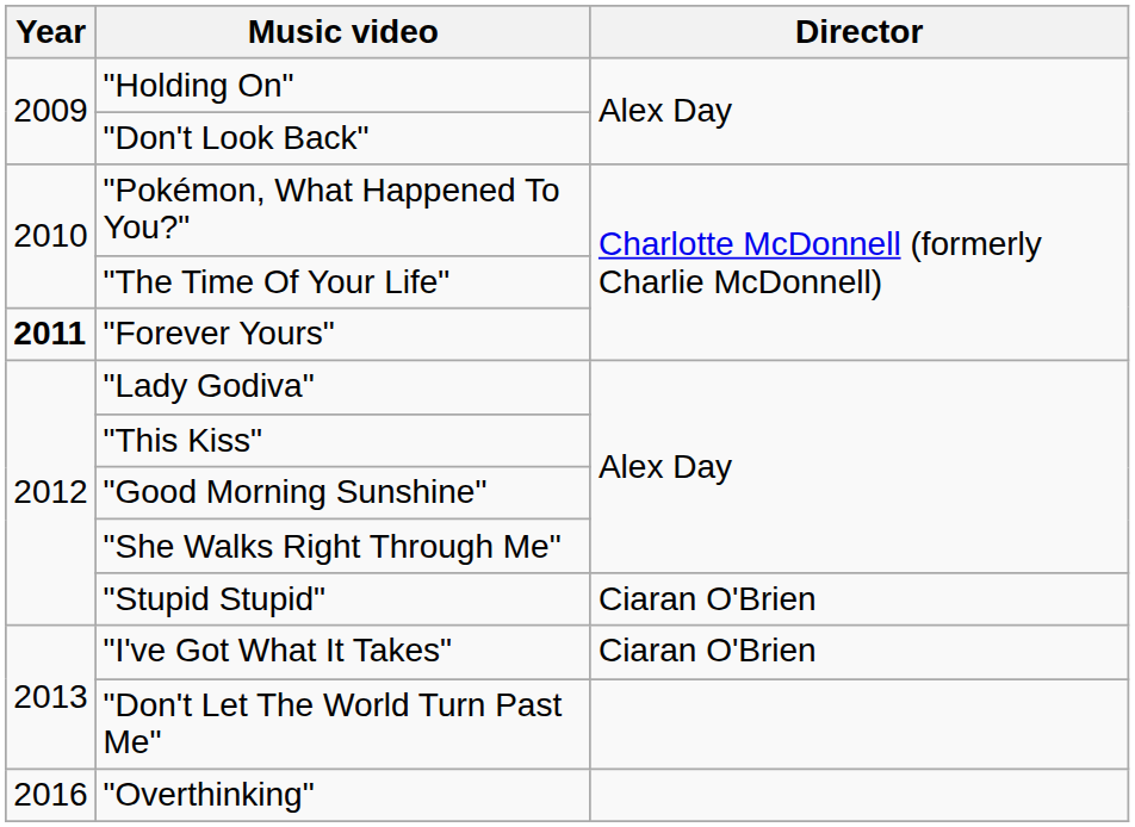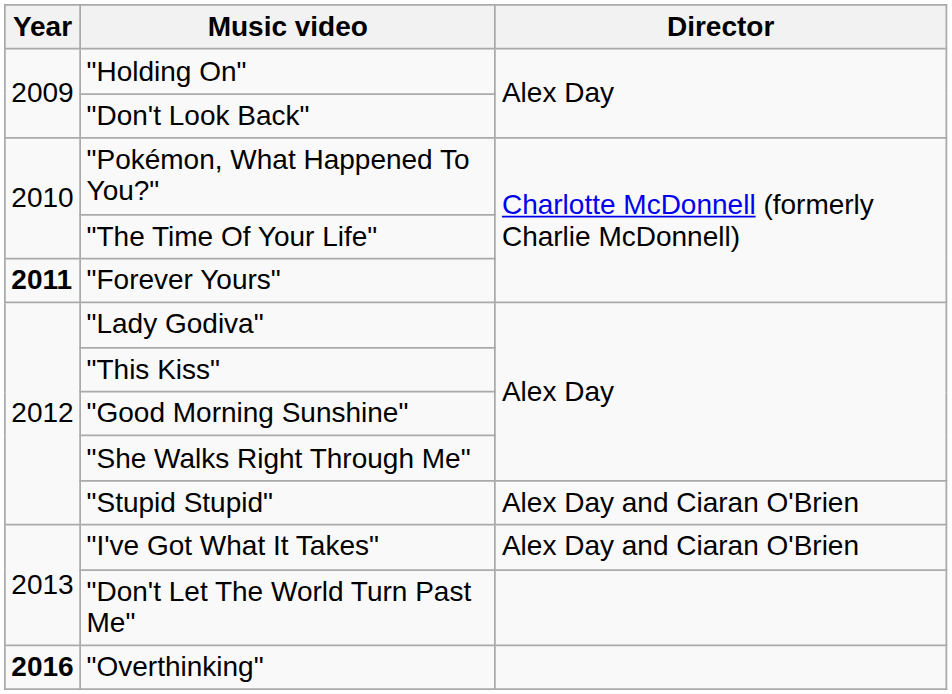"Stupid Stupid" | Director: Ciaran O'Brien -> Alex Day and Ciaran O'Brien
"I've Got What It Takes" | Director: Ciaran O'Brien -> Alex Day and Ciaran O'Brien
"Overthinking" | Year: normal -> bold
